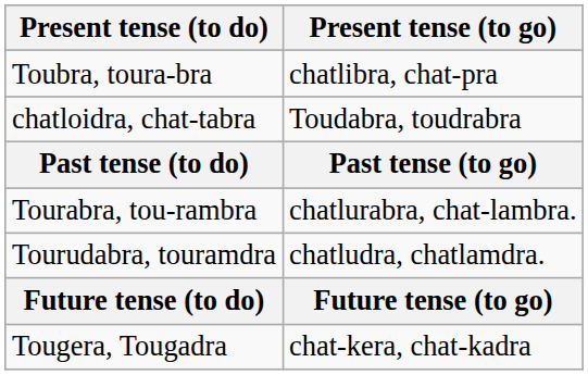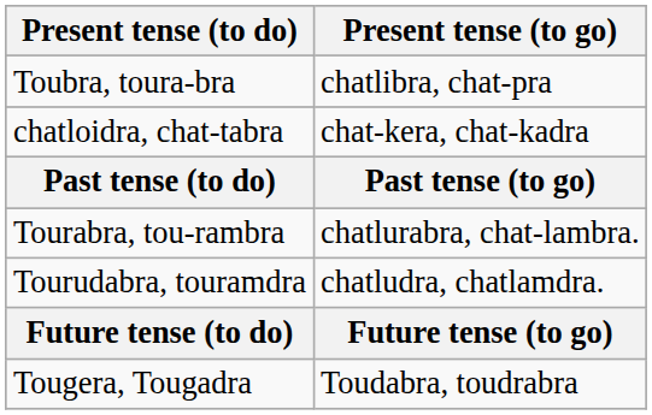chatloidra, chat-tabra | Present tense (to go): Toudabra, toudrabra -> chat-kera, chat-kadra
Tougera, Tougadra | Present tense (to go): chat-kera, chat-kadra -> Toudabra, toudrabra
